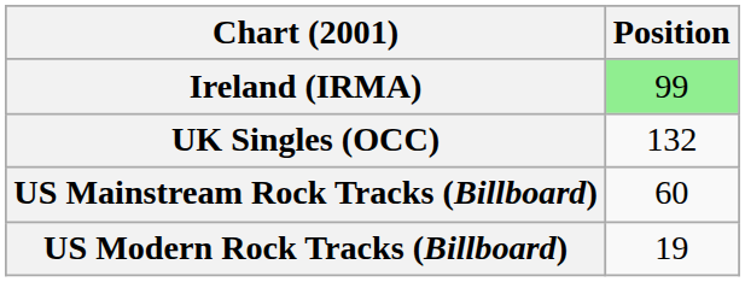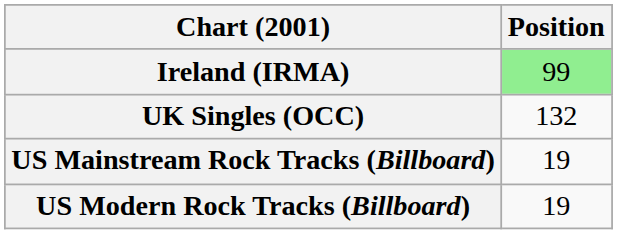US Mainstream Rock Tracks (Billboard) | Position: 60 -> 19
